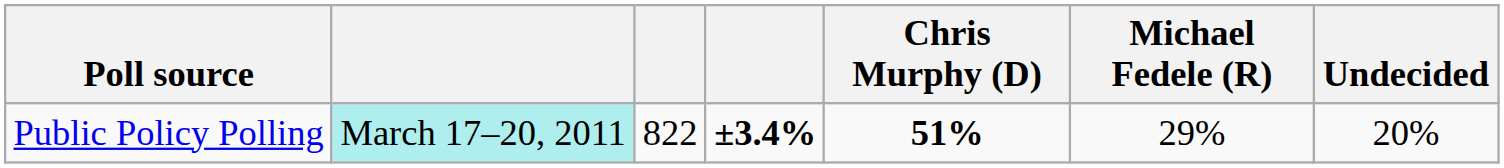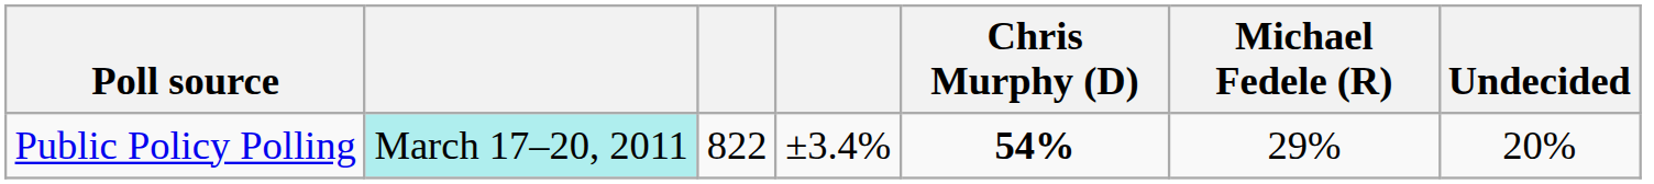Public Policy Polling | column 4: bold -> normal
Public Policy Polling | Chris Murphy (D): 51% -> 54%
